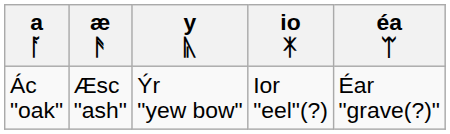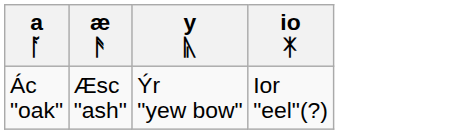- column: éa ᛠ | Éar "grave(?)"
